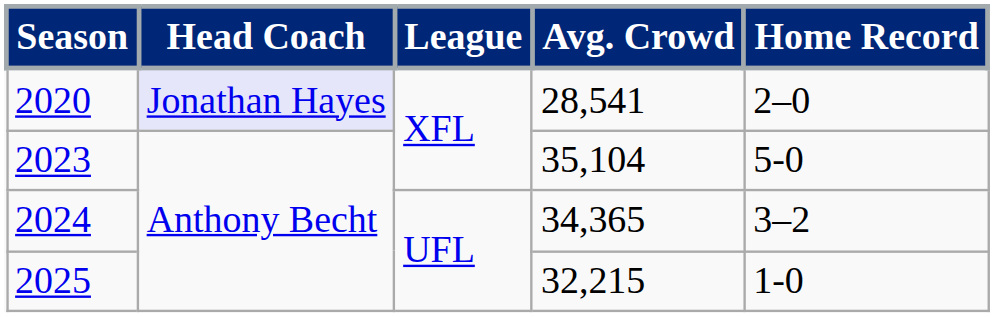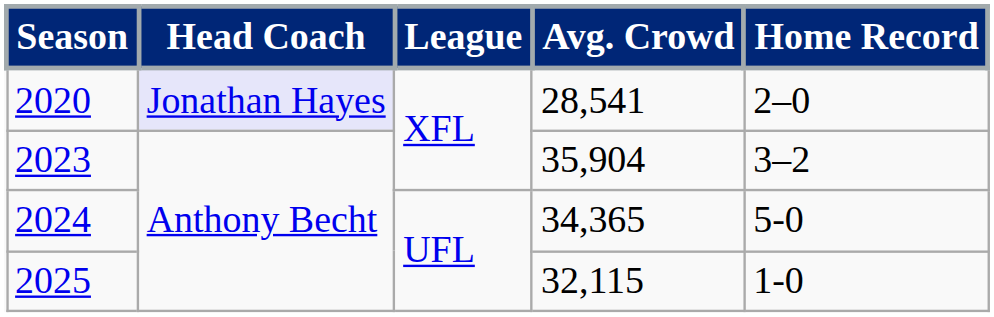2023 | Avg. Crowd: 35,104 -> 35,904
2023 | Home Record: 5-0 -> 3–2
2024 | Home Record: 3–2 -> 5-0
2025 | Avg. Crowd: 32,215 -> 32,115
